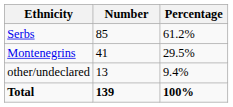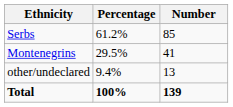columns swapped: Number <-> Percentage
